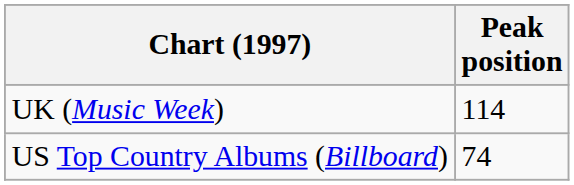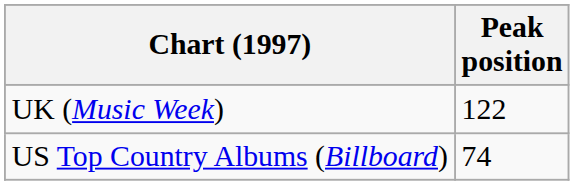UK (Music Week) | Peak position: 114 -> 122
